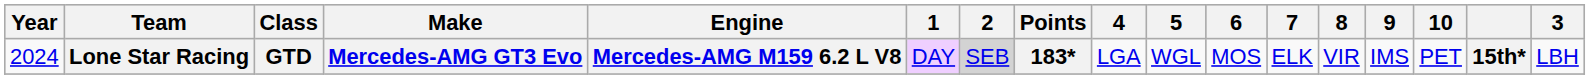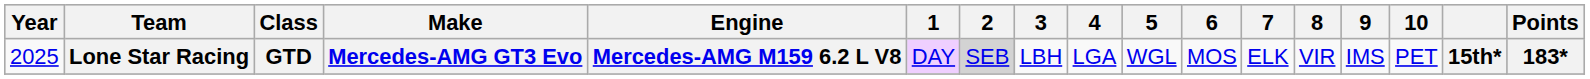columns swapped: 3 <-> Points
Lone Star Racing | Year: 2024 -> 2025
